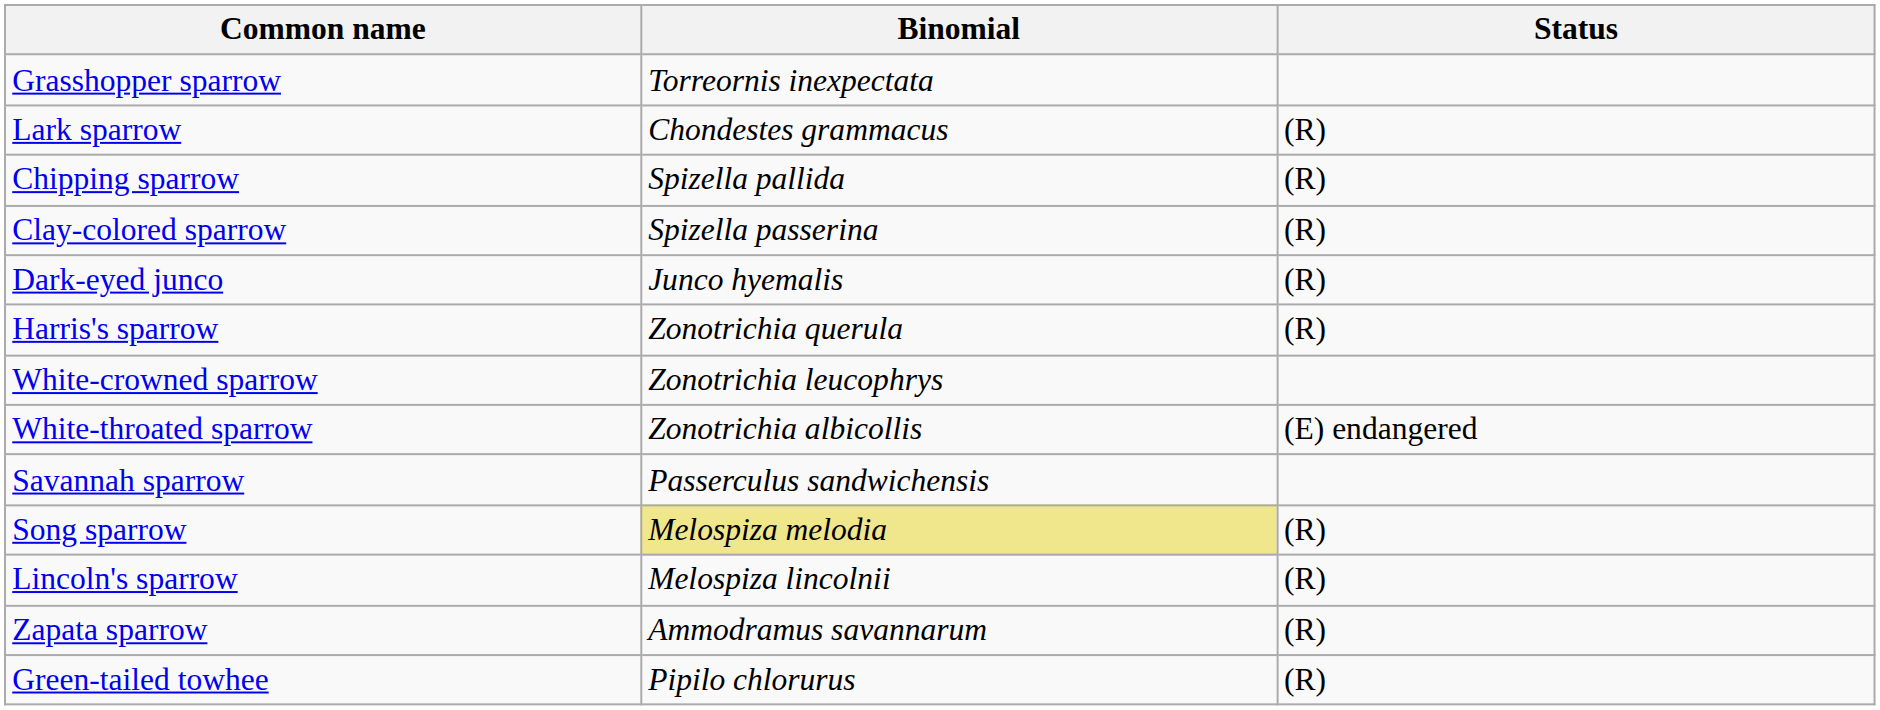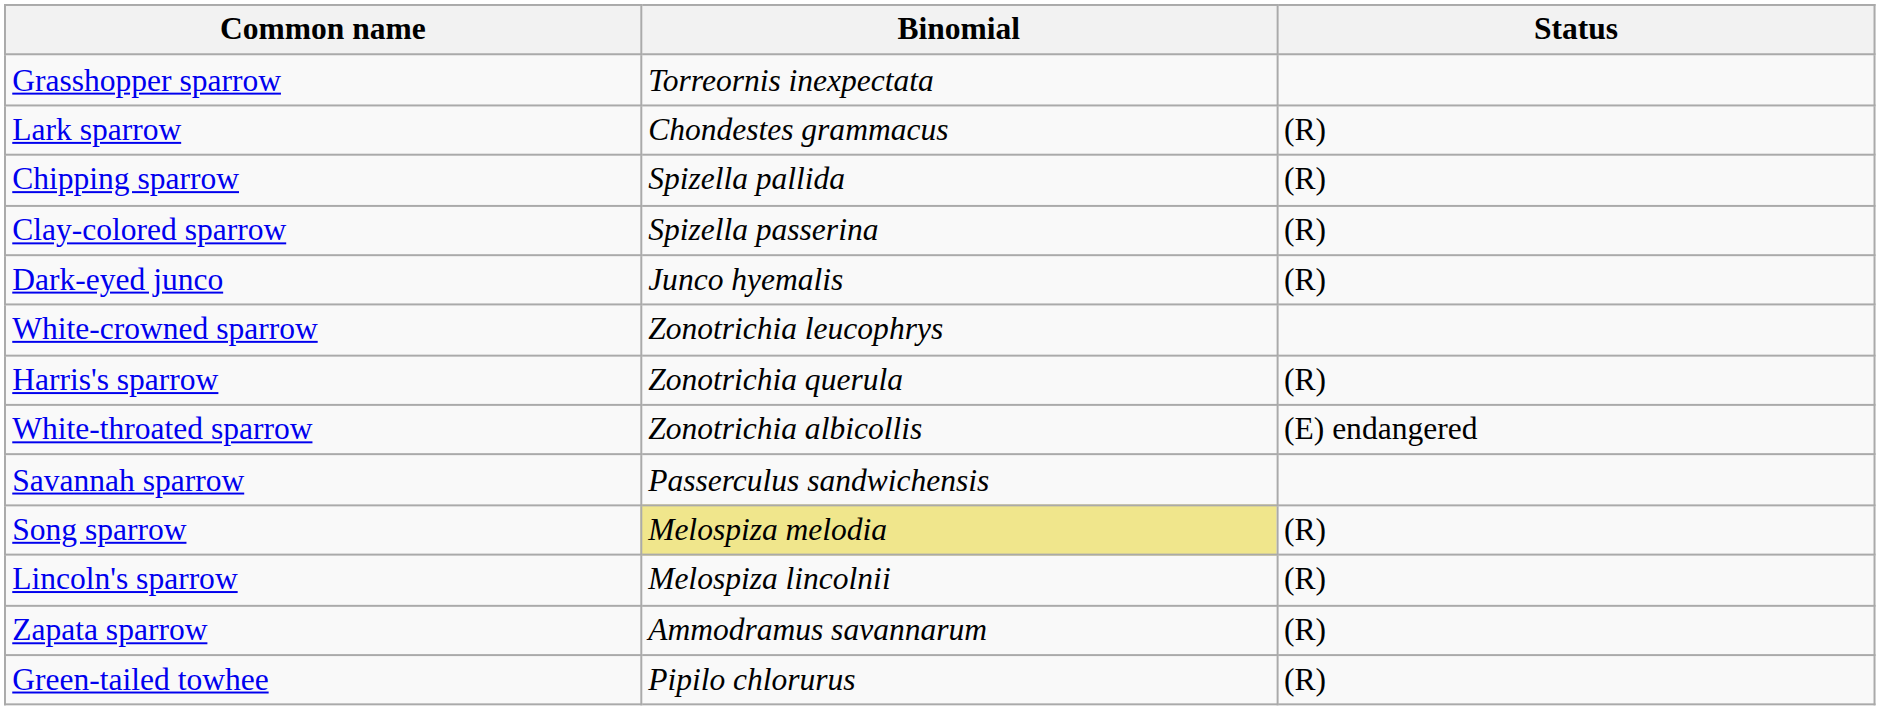rows swapped: White-crowned sparrow <-> Harris's sparrow
